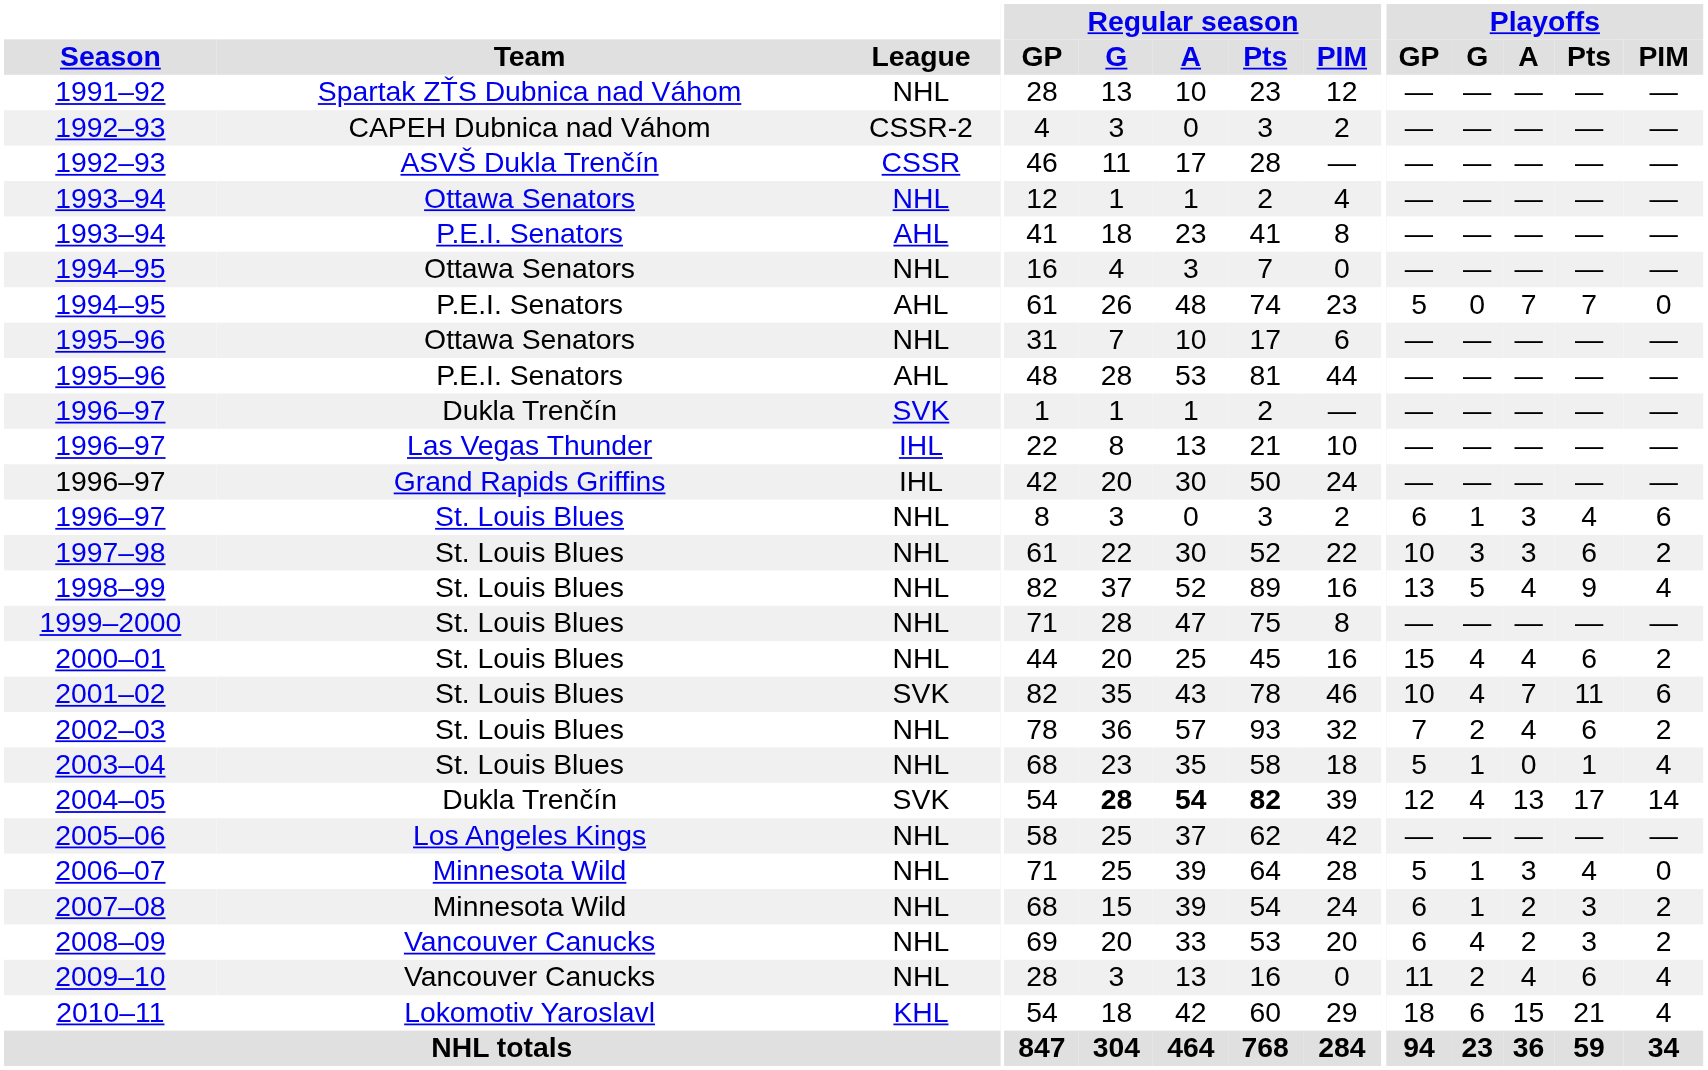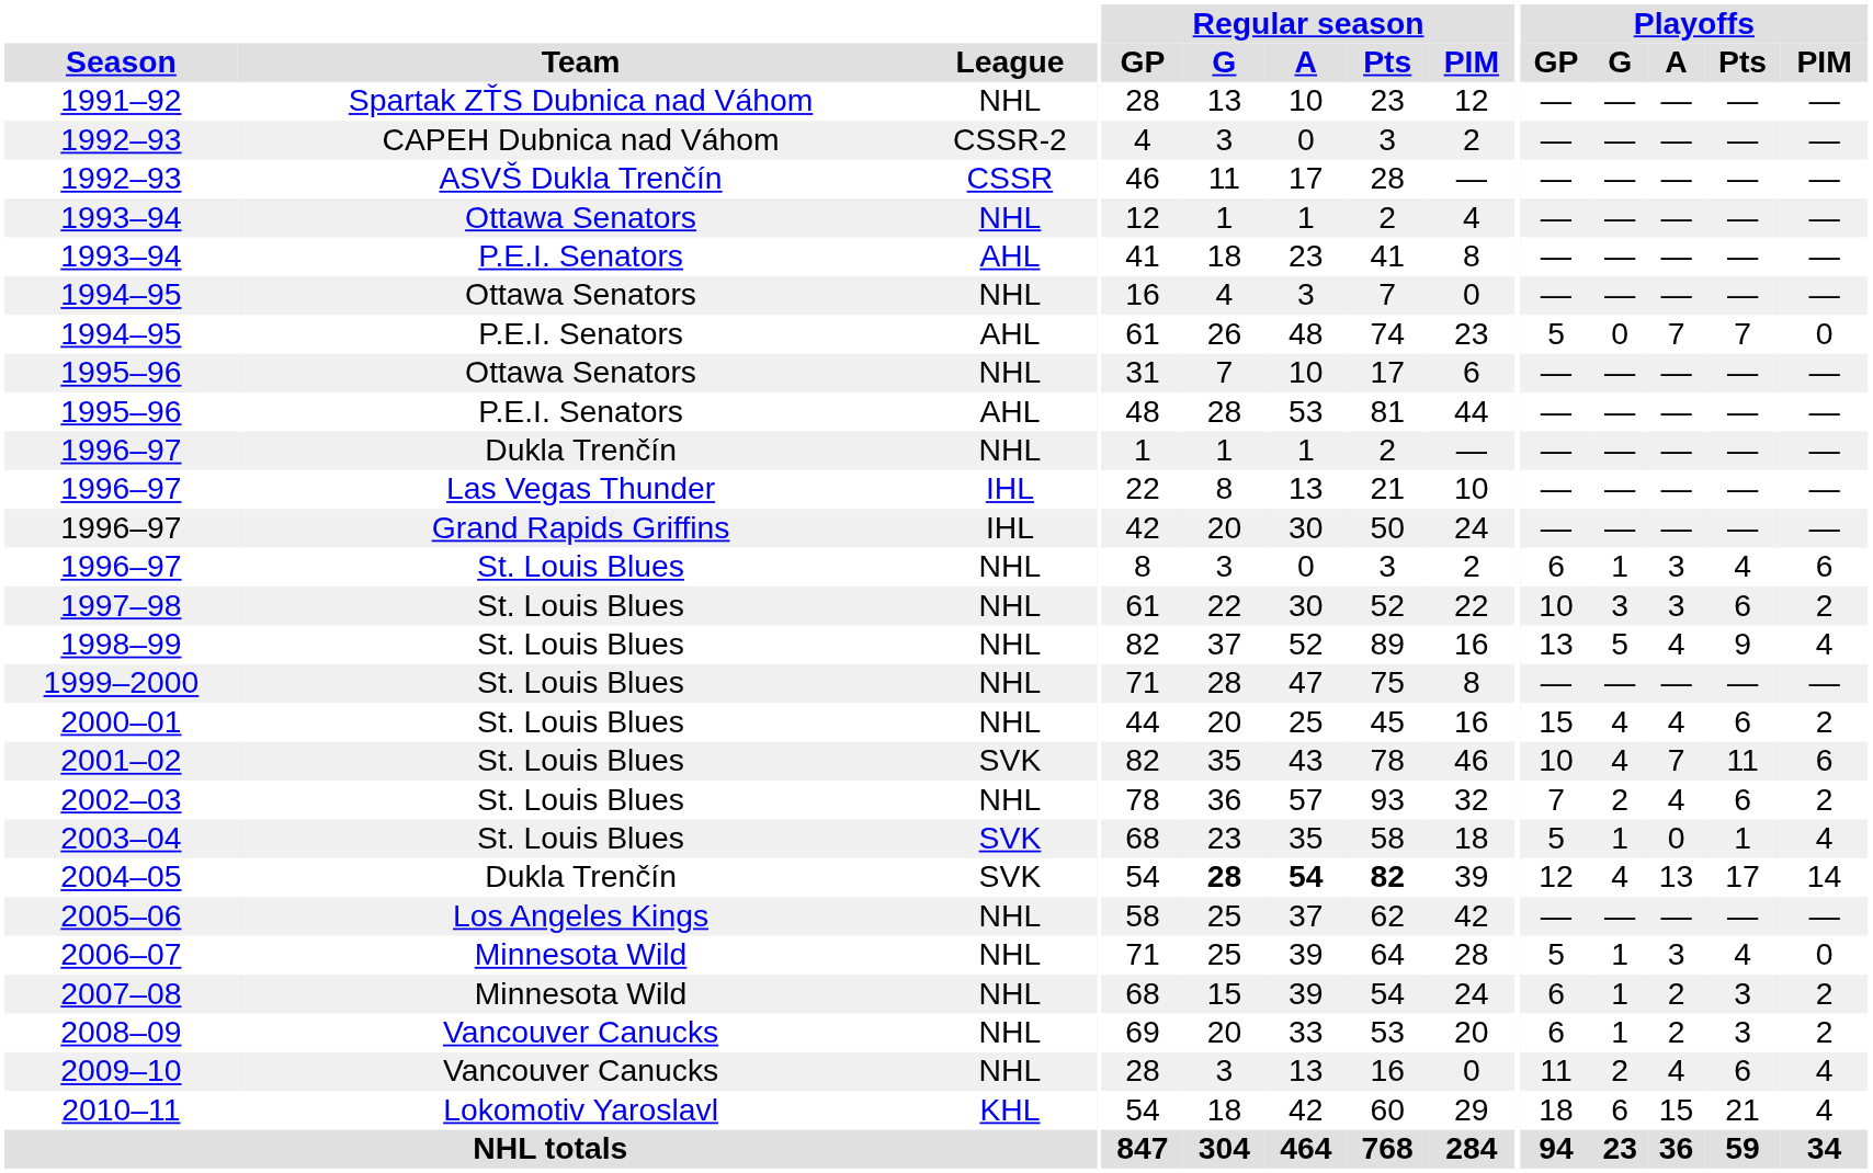1996–97 / Dukla Trenčín | League: SVK -> NHL
2003–04 | League: NHL -> SVK
2008–09 | Playoffs / G: 4 -> 1
